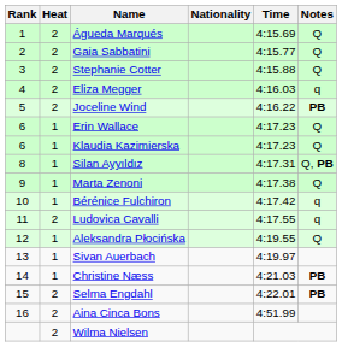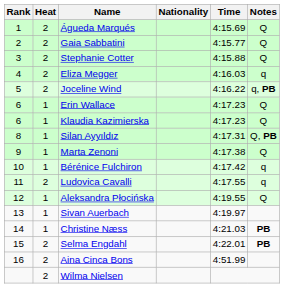Joceline Wind | Notes: PB -> q, PB
